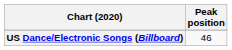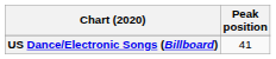US Dance/Electronic Songs (Billboard) | Peak position: 46 -> 41
